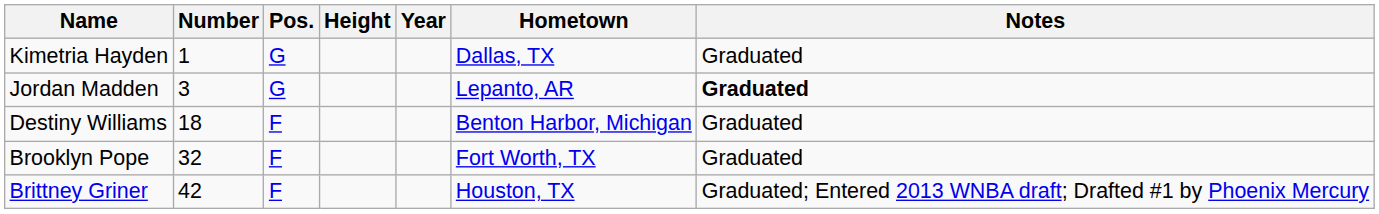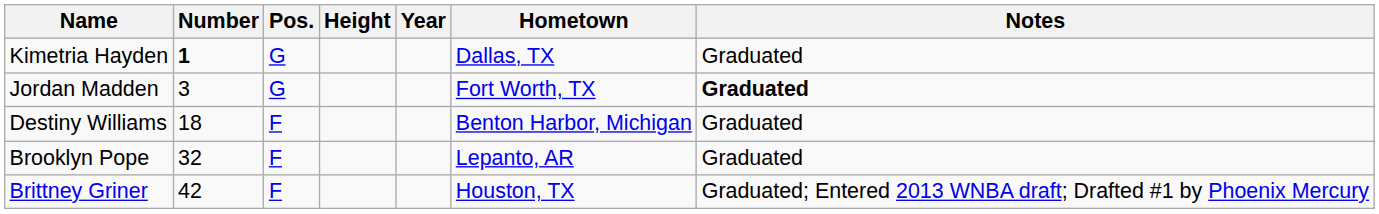Kimetria Hayden | Number: normal -> bold
Jordan Madden | Hometown: Lepanto, AR -> Fort Worth, TX
Brooklyn Pope | Hometown: Fort Worth, TX -> Lepanto, AR
